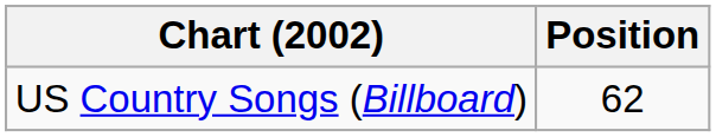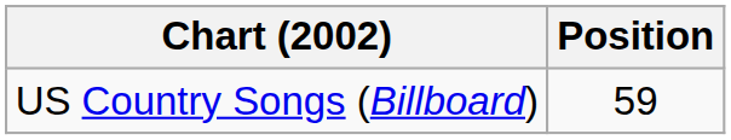US Country Songs (Billboard) | Position: 62 -> 59
